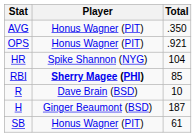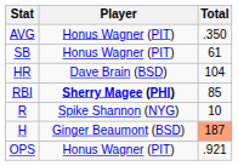rows swapped: OPS <-> SB
HR | Player: Spike Shannon (NYG) -> Dave Brain (BSD)
R | Player: Dave Brain (BSD) -> Spike Shannon (NYG)
H | Total: no background -> lightsalmon background
